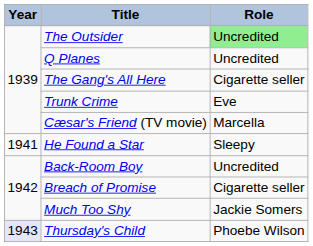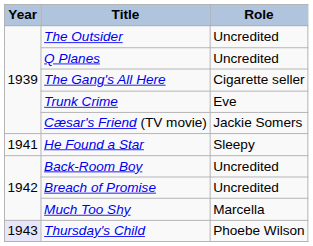The Outsider | Role: lightgreen background -> no background
Cæsar's Friend (TV movie) | Role: Marcella -> Jackie Somers
Breach of Promise | Role: Cigarette seller -> Uncredited
Much Too Shy | Role: Jackie Somers -> Marcella
